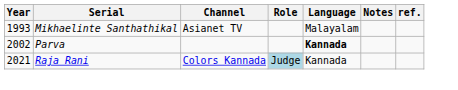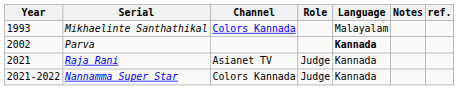Mikhaelinte Santhathikal | Channel: Asianet TV -> Colors Kannada
Raja Rani | Channel: Colors Kannada -> Asianet TV
Raja Rani | Role: lightblue background -> no background
+ row: 2021-2022 | Nannamma Super Star | Colors Kannada | Judge | Kannada
